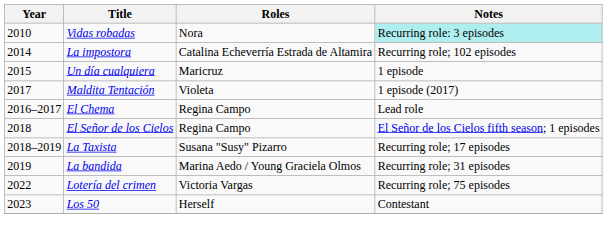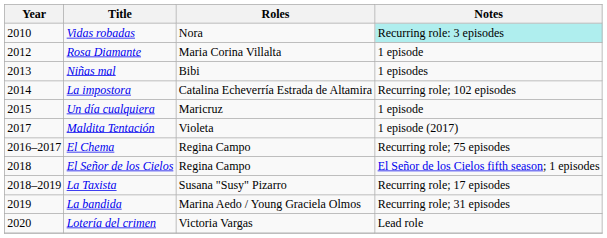+ row: 2012 | Rosa Diamante | Maria Corina Villalta | 1 episode
+ row: 2013 | Niñas mal | Bibi | 1 episodes
El Chema | Notes: Lead role -> Recurring role; 75 episodes
Lotería del crimen | Year: 2022 -> 2020
Lotería del crimen | Notes: Recurring role; 75 episodes -> Lead role
- row: 2023 | Los 50 | Herself | Contestant
